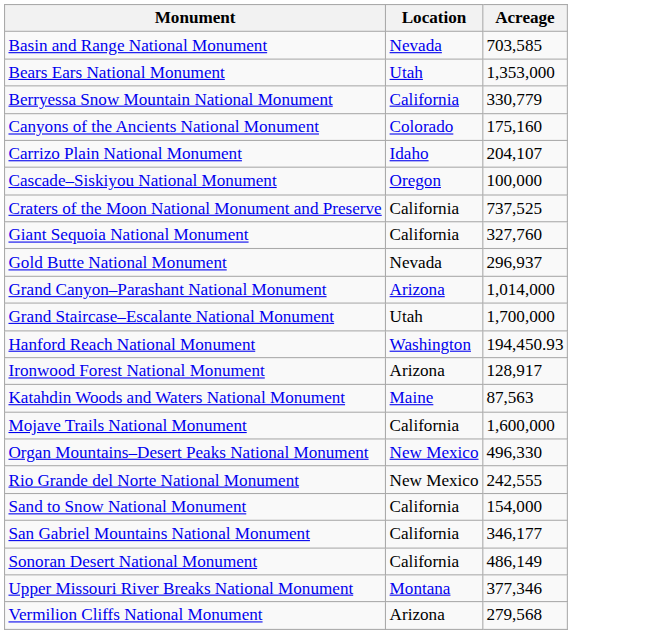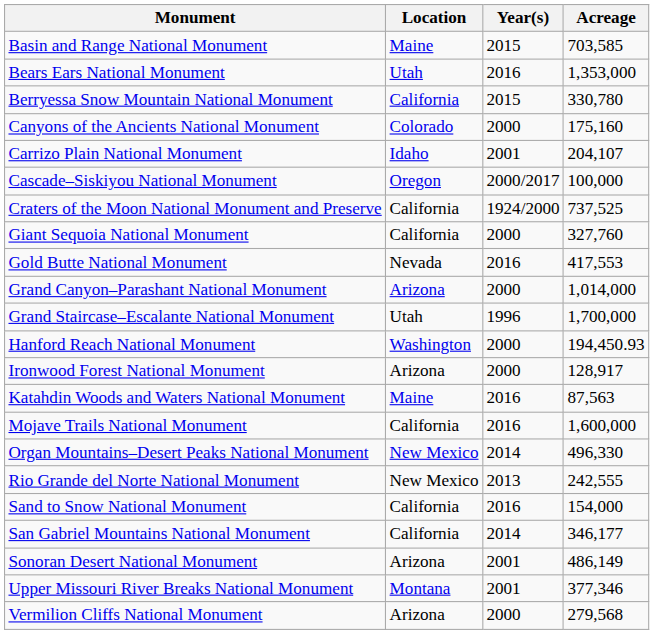+ column: Year(s) | 2015 | 2016 | 2015 | 2000 | 2001 | 2000/2017 | 1924/2000 | 2000 | 2016 | 2000 | 1996 | 2000 | 2000 | 2016 | 2016 | 2014 | 2013 | 2016 | 2014 | 2001 | 2001 | 2000
Basin and Range National Monument | Location: Nevada -> Maine
Berryessa Snow Mountain National Monument | Acreage: 330,779 -> 330,780
Gold Butte National Monument | Acreage: 296,937 -> 417,553
Sonoran Desert National Monument | Location: California -> Arizona
